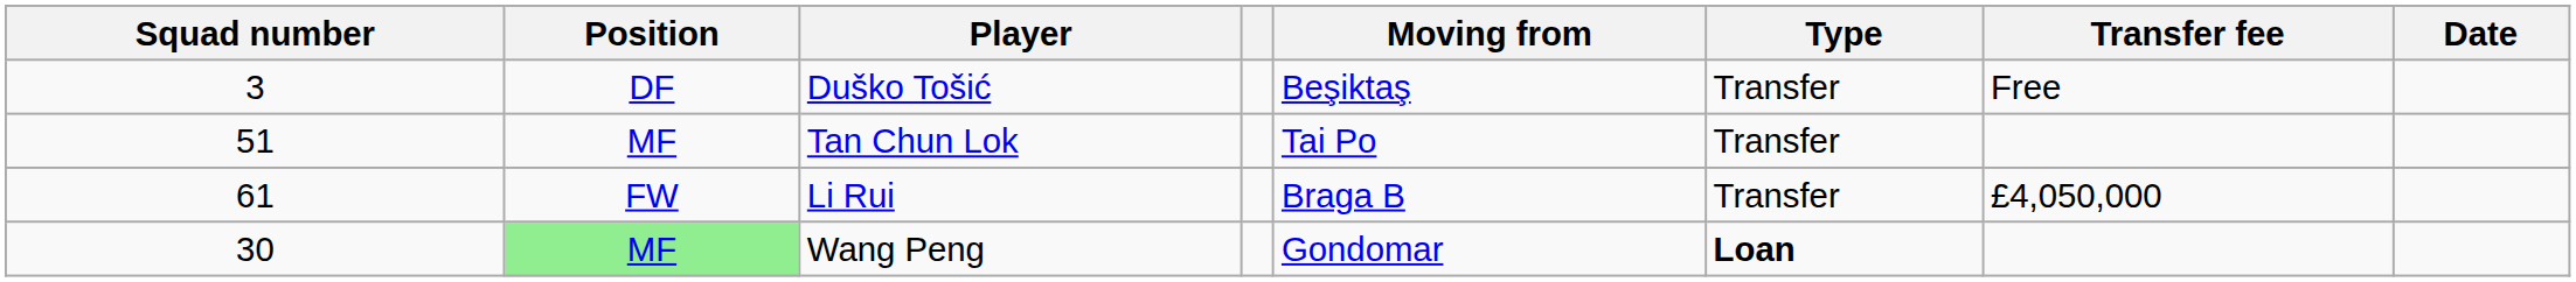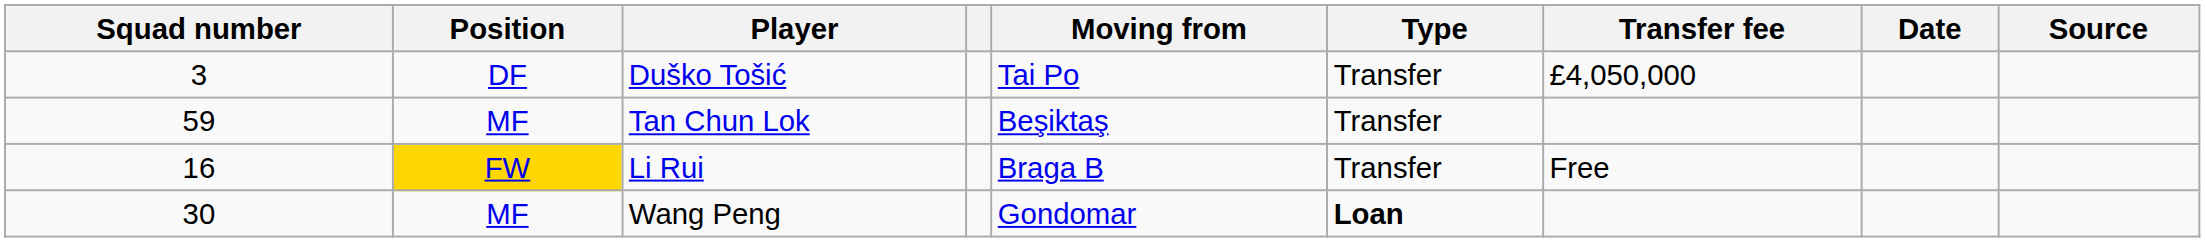+ column: Source
Duško Tošić | Moving from: Beşiktaş -> Tai Po
Duško Tošić | Transfer fee: Free -> £4,050,000
Tan Chun Lok | Squad number: 51 -> 59
Tan Chun Lok | Moving from: Tai Po -> Beşiktaş
Li Rui | Squad number: 61 -> 16
Li Rui | Position: no background -> gold background
Li Rui | Transfer fee: £4,050,000 -> Free
Wang Peng | Position: lightgreen background -> no background
